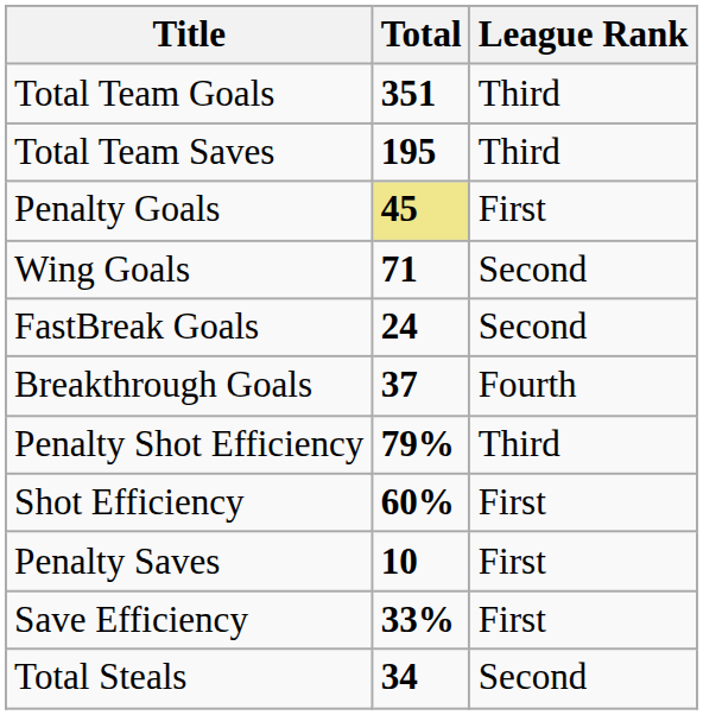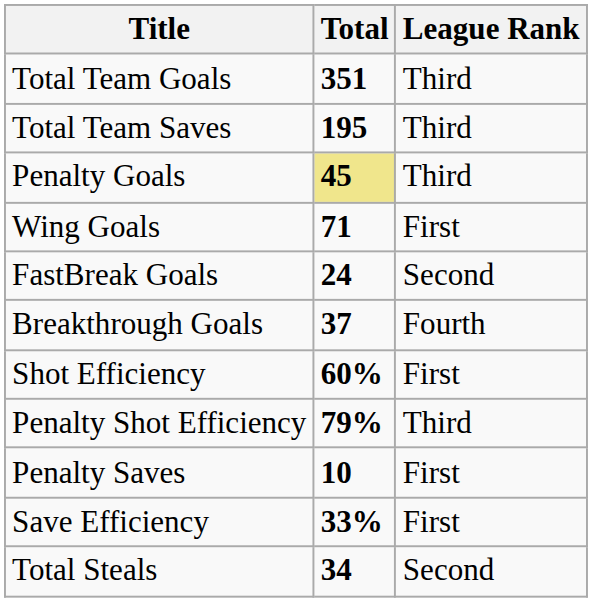Penalty Goals | League Rank: First -> Third
Wing Goals | League Rank: Second -> First
rows swapped: Shot Efficiency <-> Penalty Shot Efficiency
